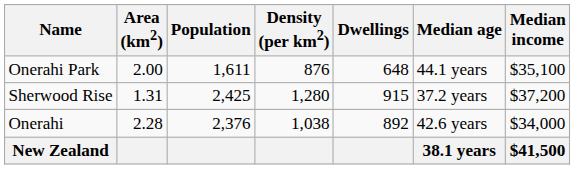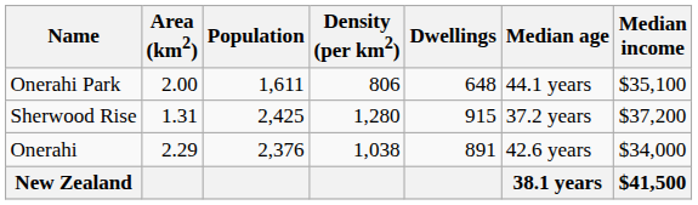Onerahi Park | Density (per km2): 876 -> 806
Onerahi | Area (km2): 2.28 -> 2.29
Onerahi | Dwellings: 892 -> 891
